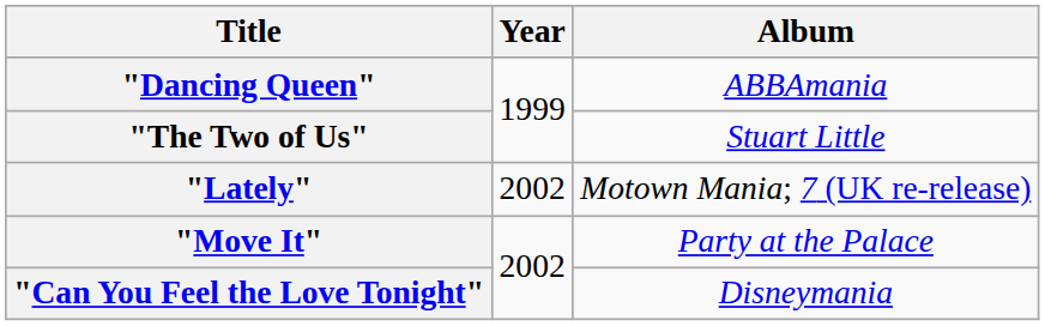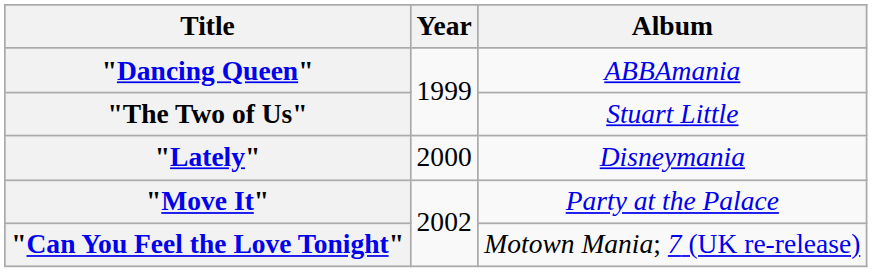"Lately" | Year: 2002 -> 2000
"Lately" | Album: Motown Mania; 7 (UK re-release) -> Disneymania
"Can You Feel the Love Tonight" | Album: Disneymania -> Motown Mania; 7 (UK re-release)
